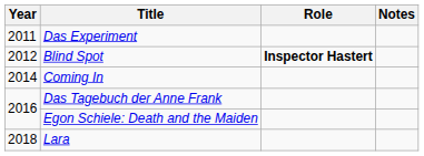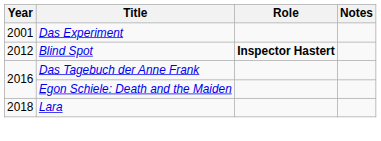Das Experiment | Year: 2011 -> 2001
- row: 2014 | Coming In
